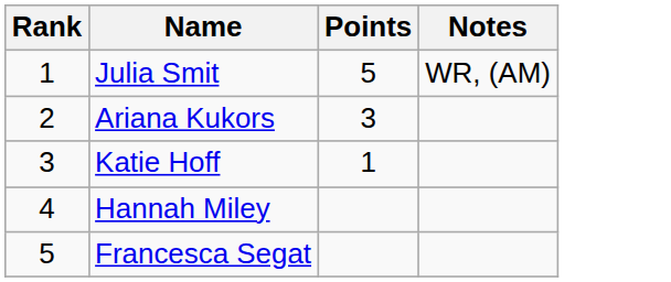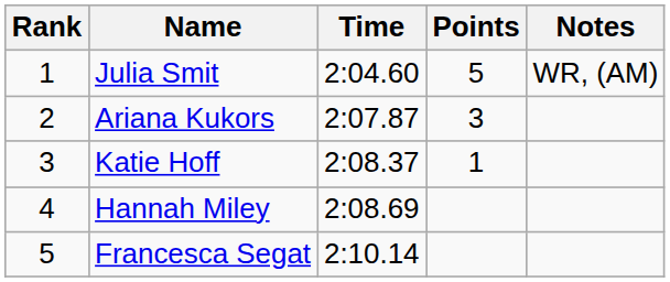+ column: Time | 2:04.60 | 2:07.87 | 2:08.37 | 2:08.69 | 2:10.14
